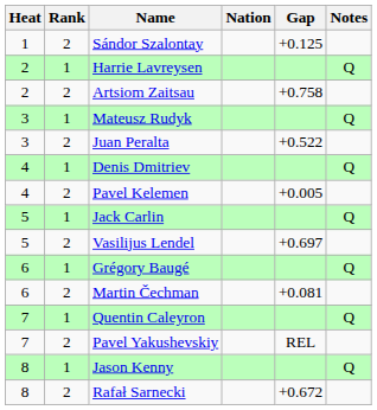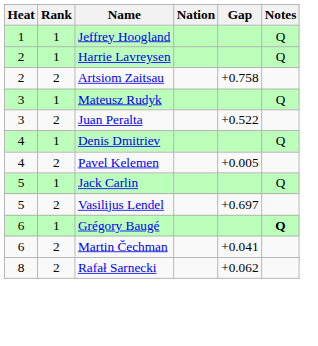+ row: 1 | 1 | Jeffrey Hoogland | Q
- row: 1 | 2 | Sándor Szalontay | +0.125
Grégory Baugé | Notes: normal -> bold
Martin Čechman | Gap: +0.081 -> +0.041
- row: 7 | 1 | Quentin Caleyron | Q
- row: 7 | 2 | Pavel Yakushevskiy | REL
- row: 8 | 1 | Jason Kenny | Q
Rafał Sarnecki | Gap: +0.672 -> +0.062
